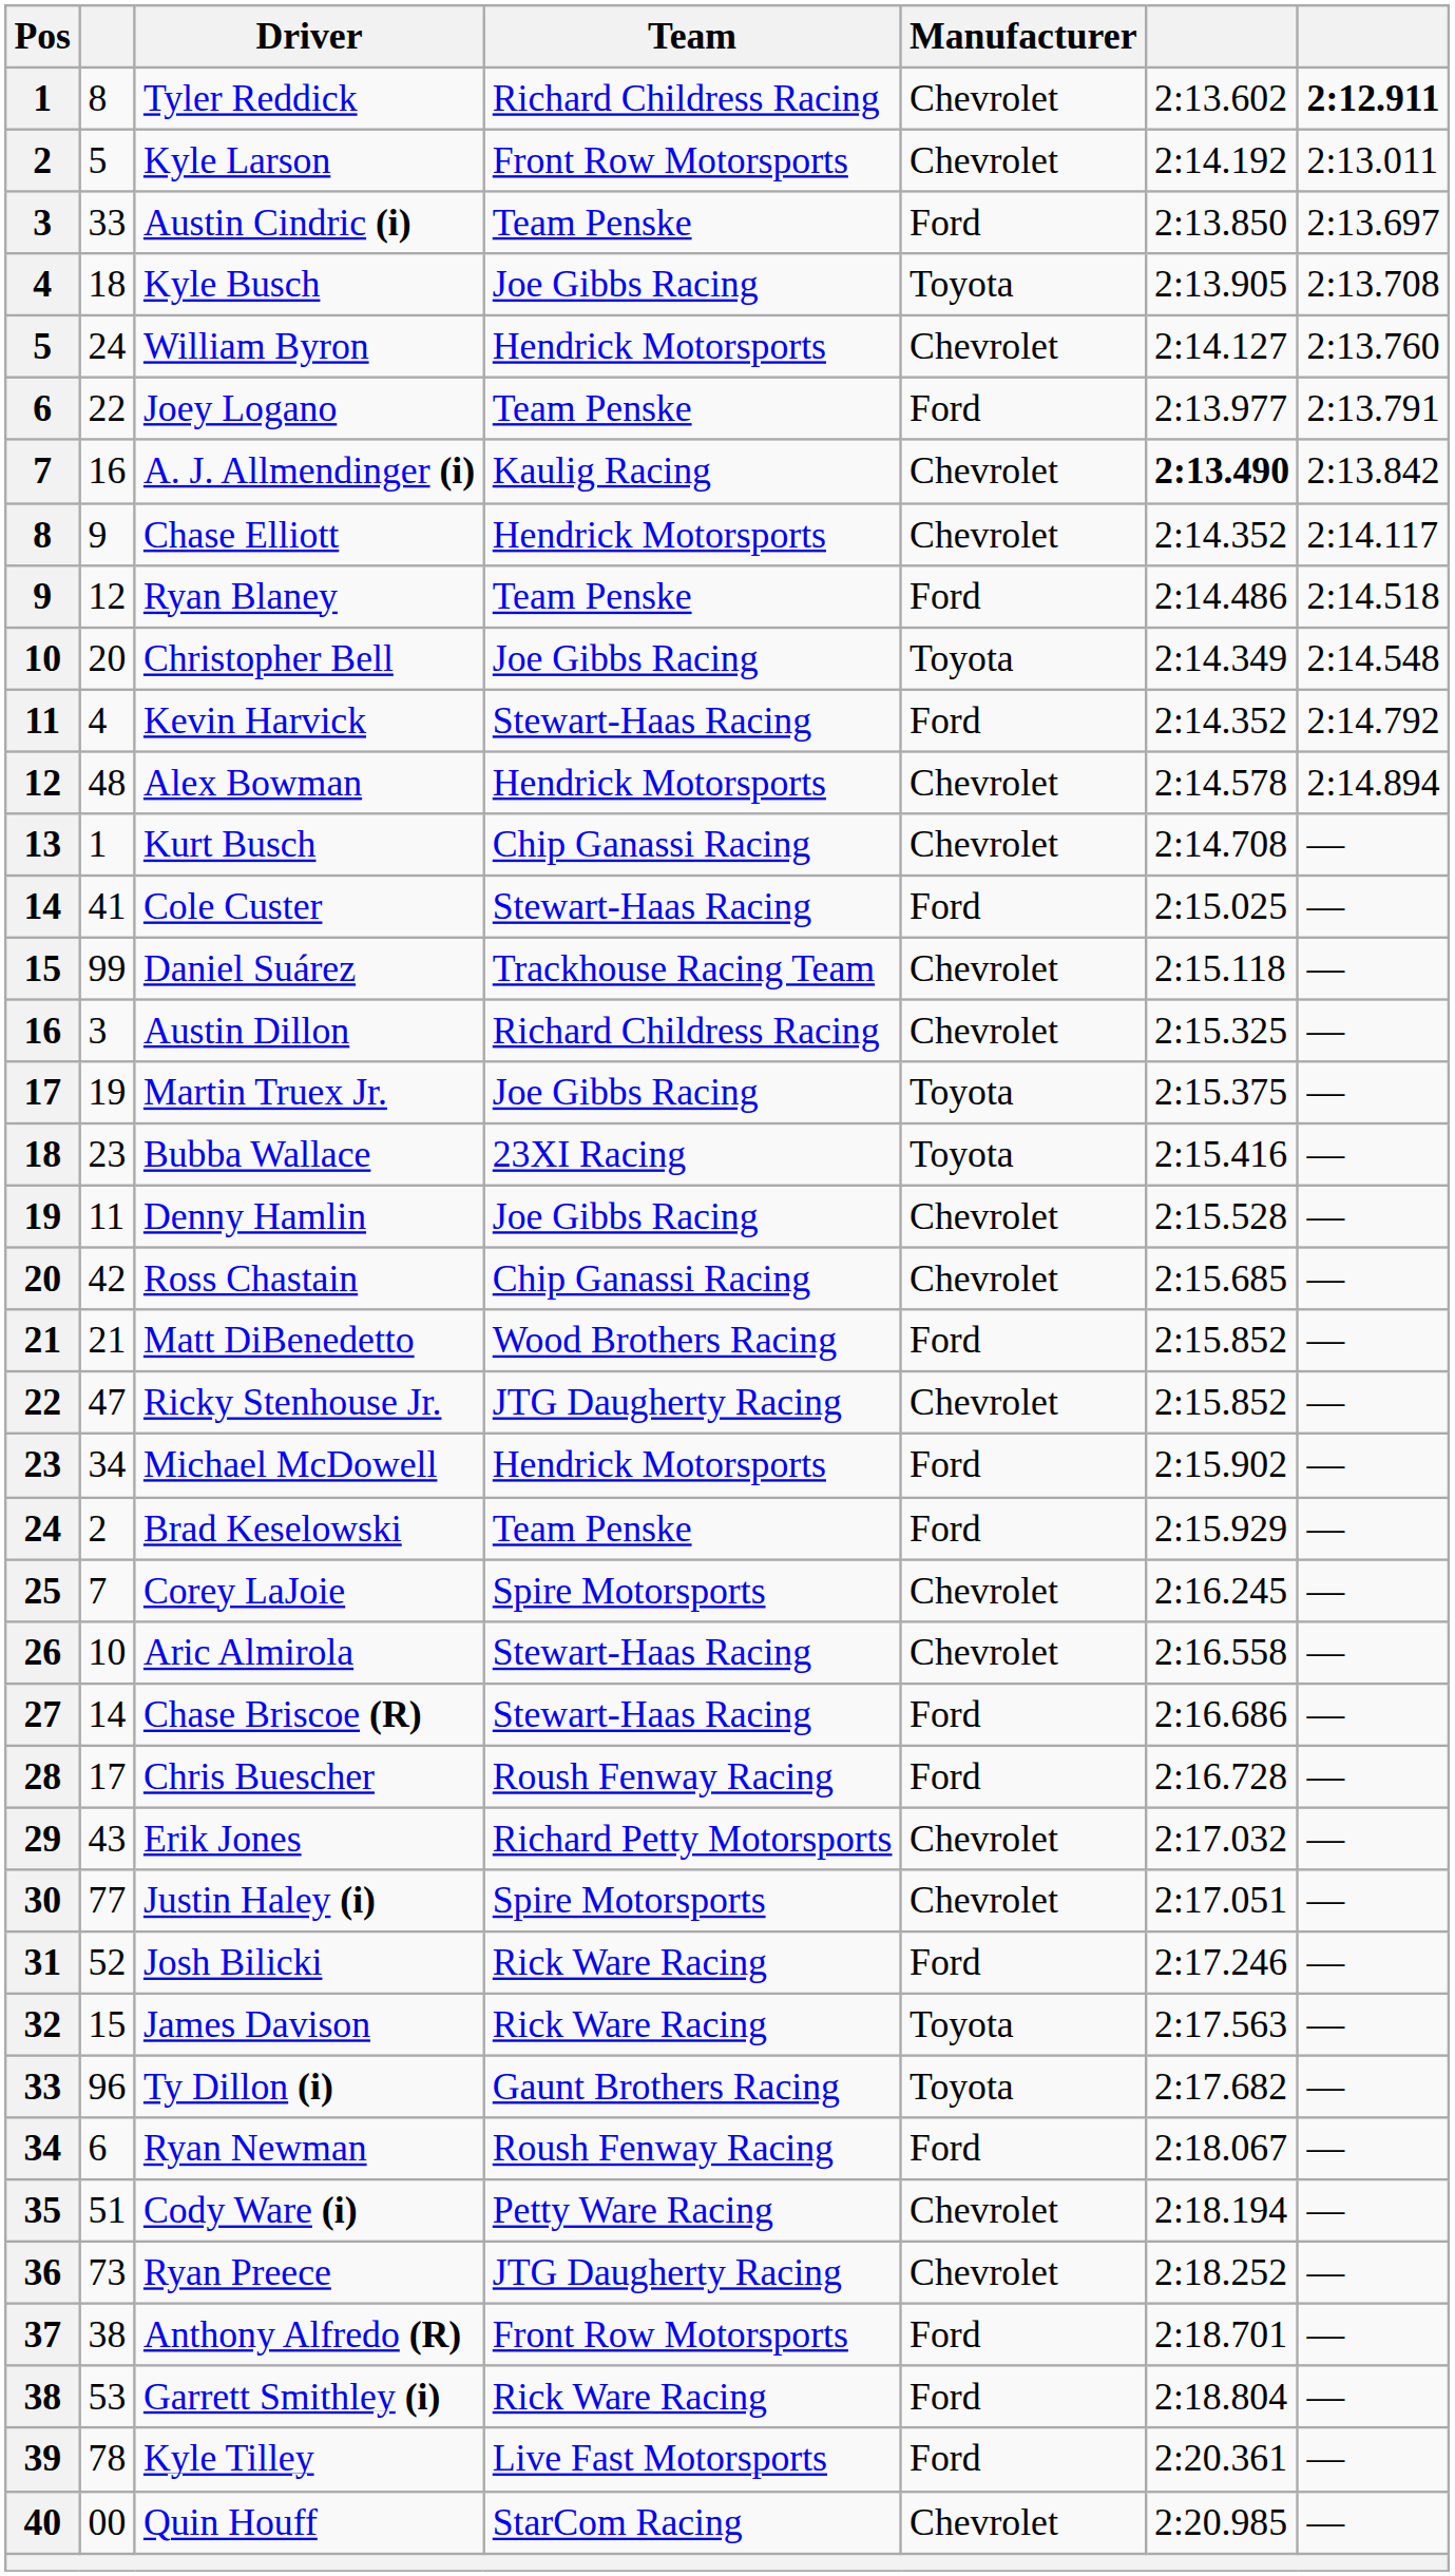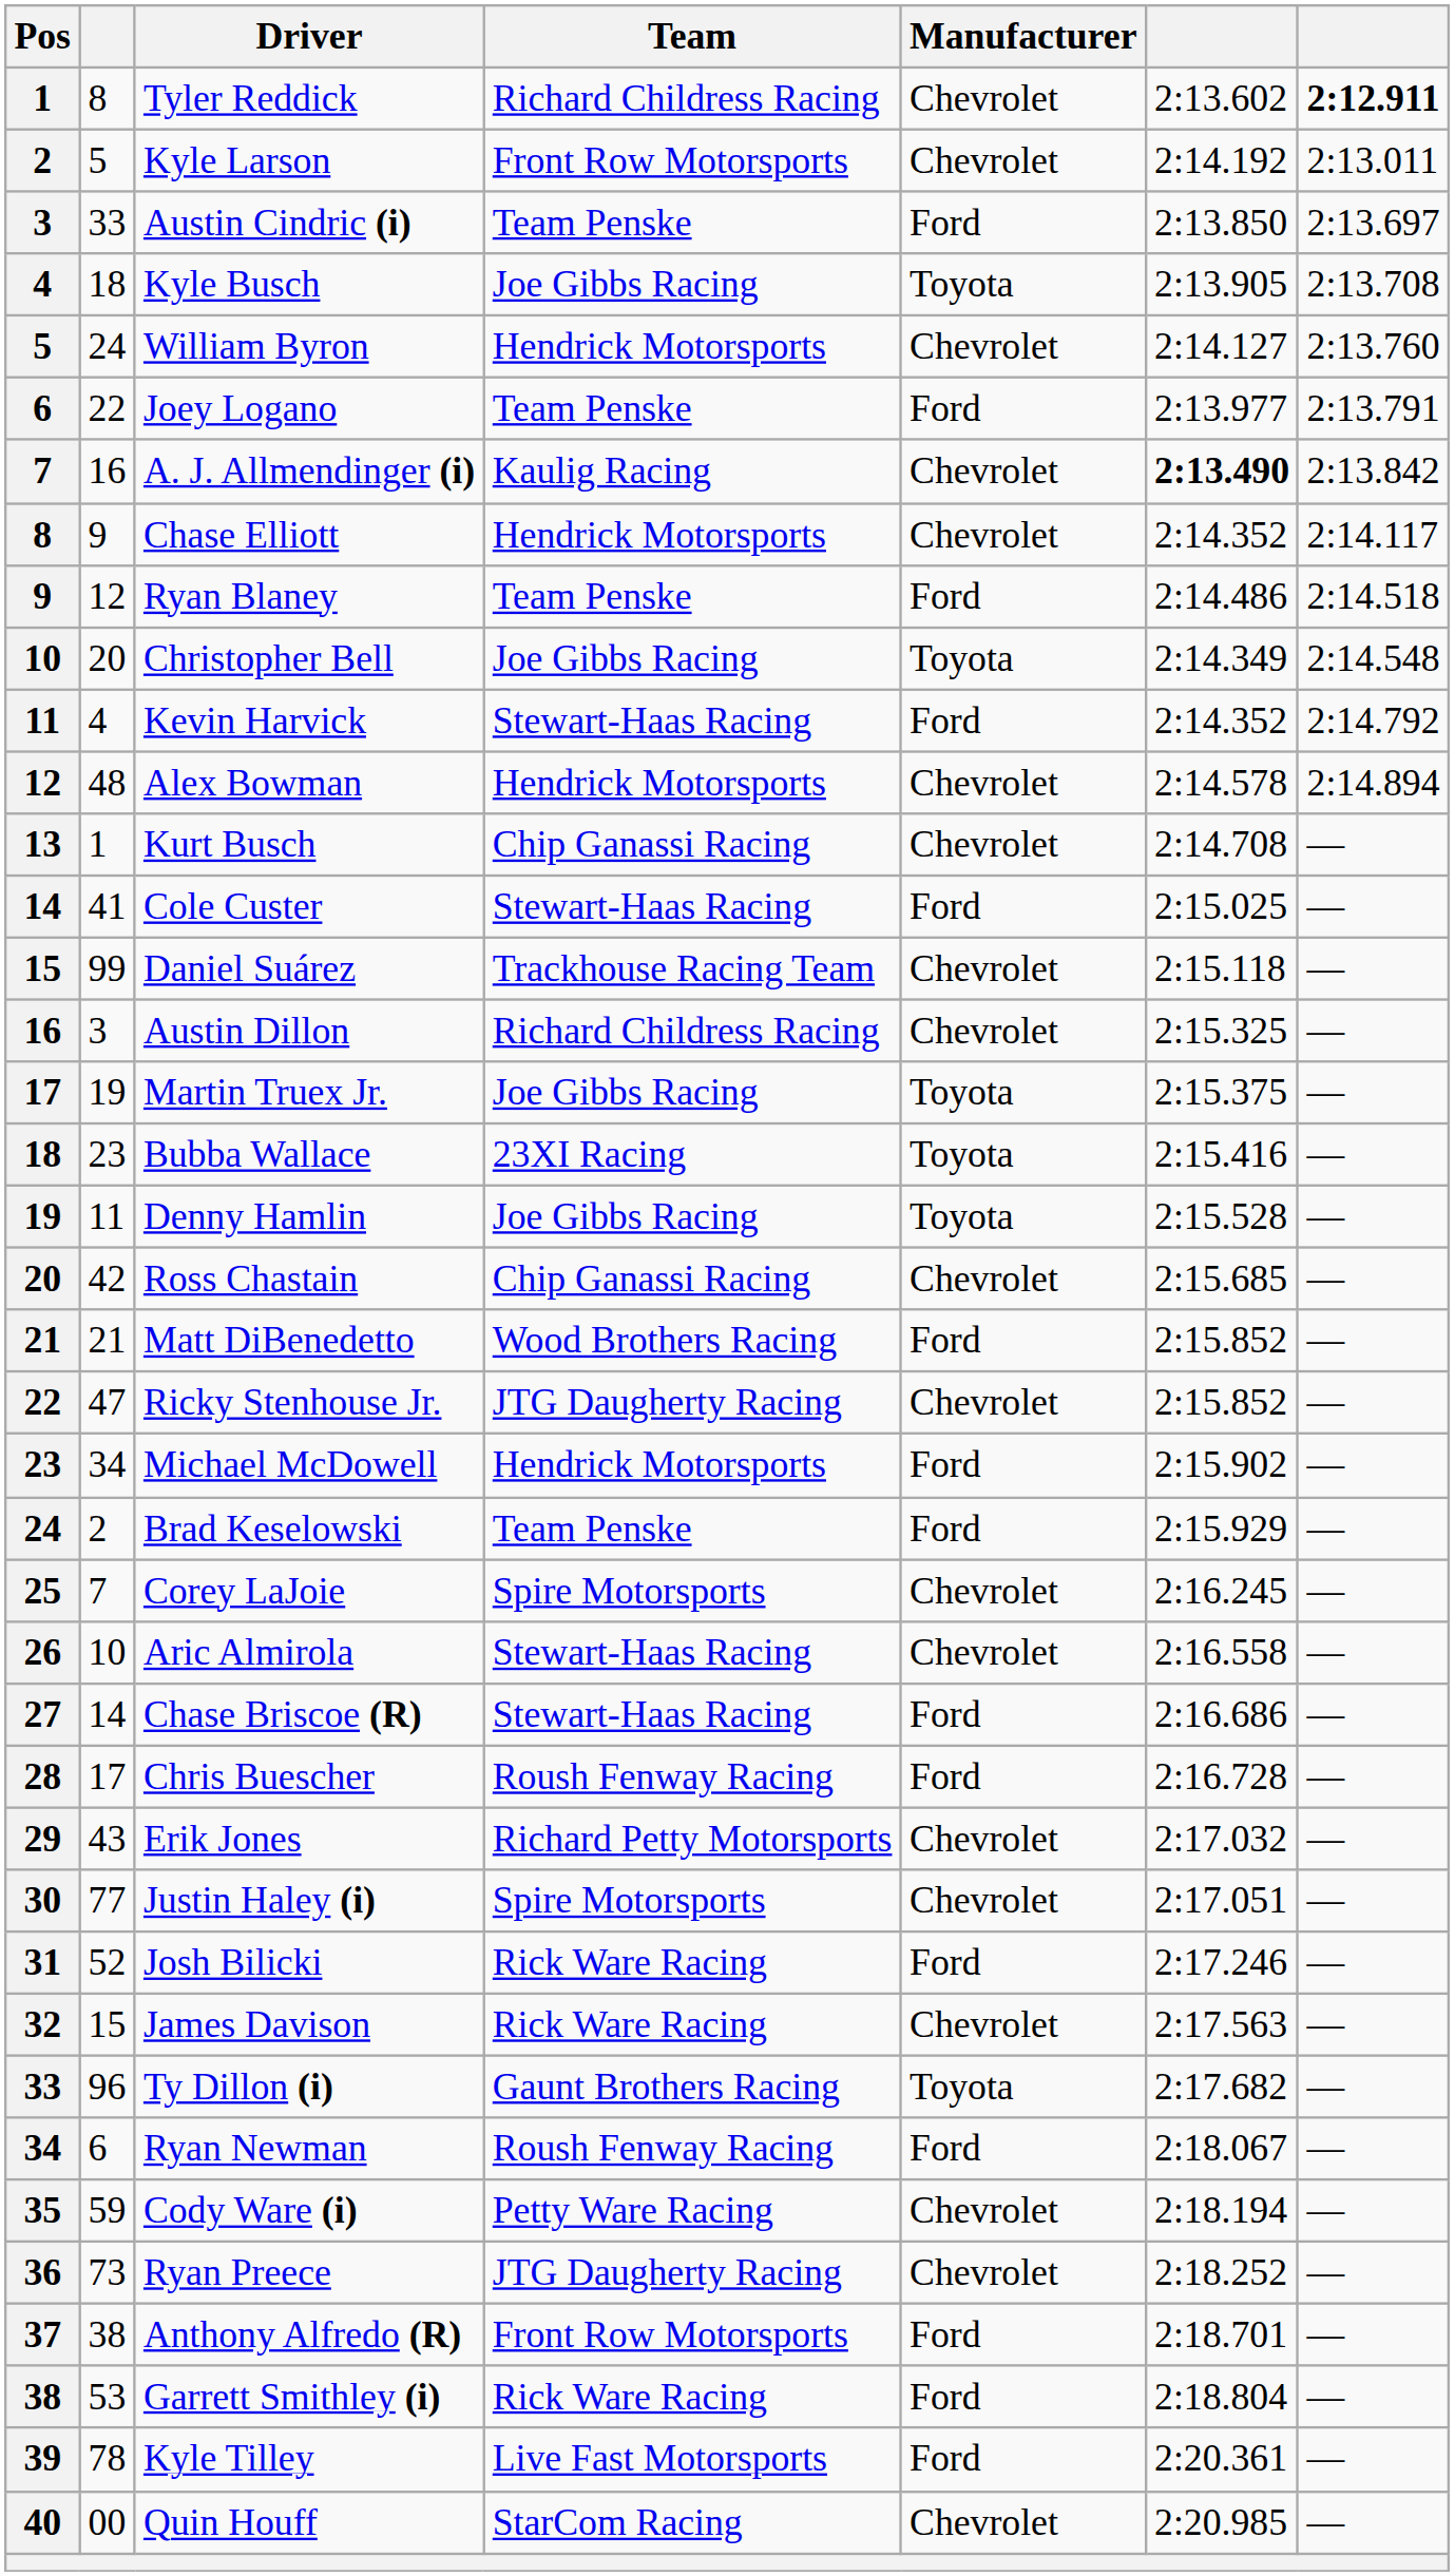Denny Hamlin | Manufacturer: Chevrolet -> Toyota
James Davison | Manufacturer: Toyota -> Chevrolet
Cody Ware (i) | column 2: 51 -> 59
